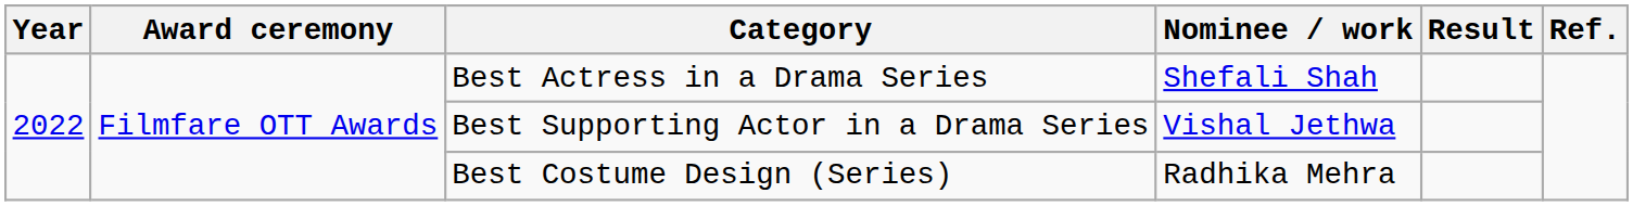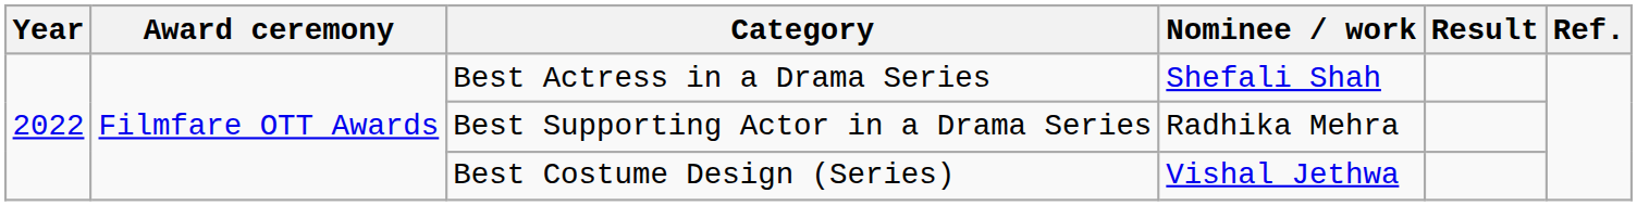Best Supporting Actor in a Drama Series | Nominee / work: Vishal Jethwa -> Radhika Mehra
Best Costume Design (Series) | Nominee / work: Radhika Mehra -> Vishal Jethwa
